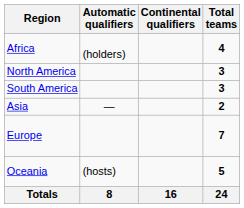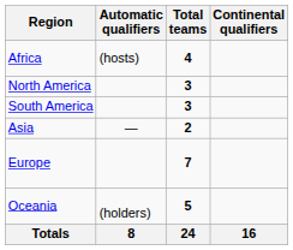columns swapped: Continental qualifiers <-> Total teams
Africa | Automatic qualifiers: (holders) -> (hosts)
Oceania | Automatic qualifiers: (hosts) -> (holders)
